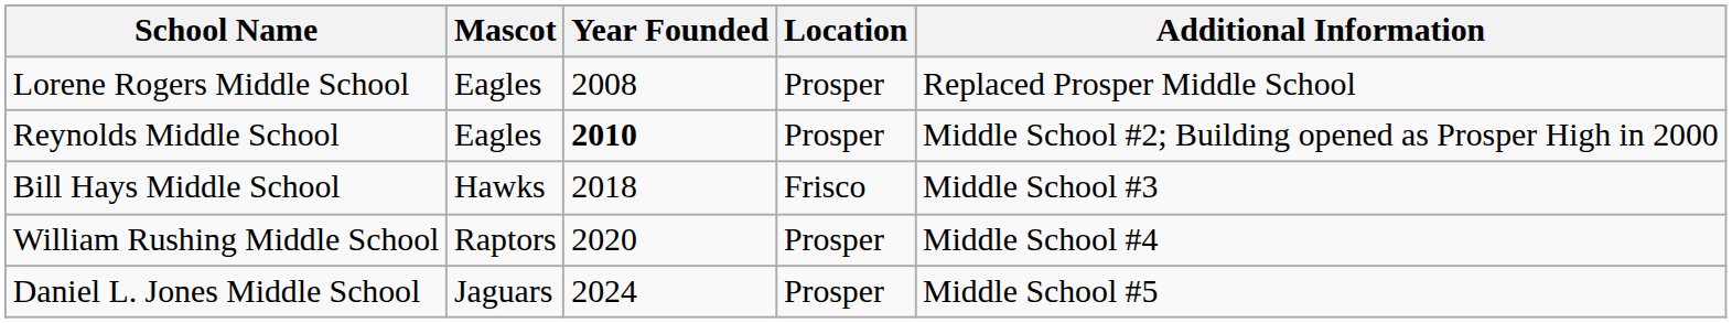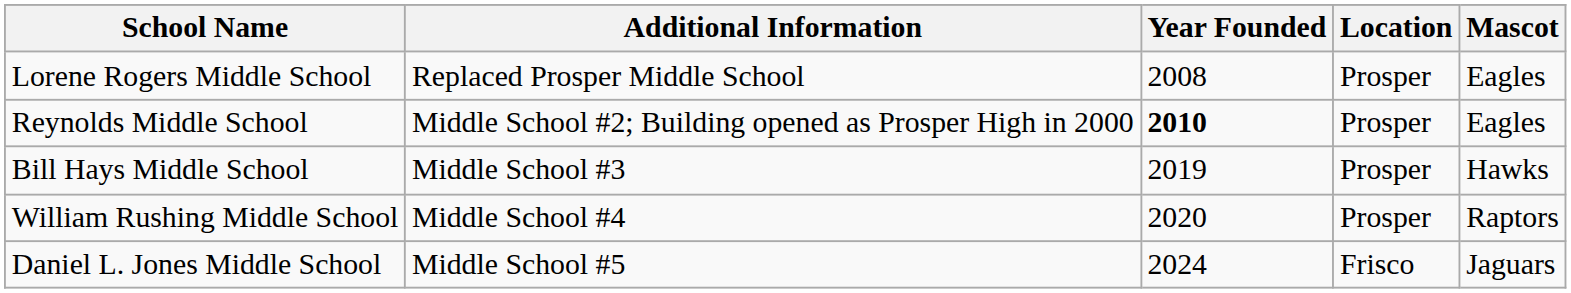columns swapped: Mascot <-> Additional Information
Bill Hays Middle School | Year Founded: 2018 -> 2019
Bill Hays Middle School | Location: Frisco -> Prosper
Daniel L. Jones Middle School | Location: Prosper -> Frisco
